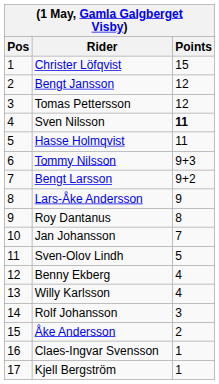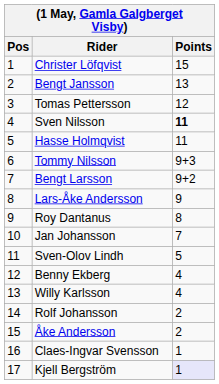Bengt Jansson | Points: 12 -> 13
Rolf Johansson | Points: 3 -> 2
Kjell Bergström | Points: no background -> lavender background
